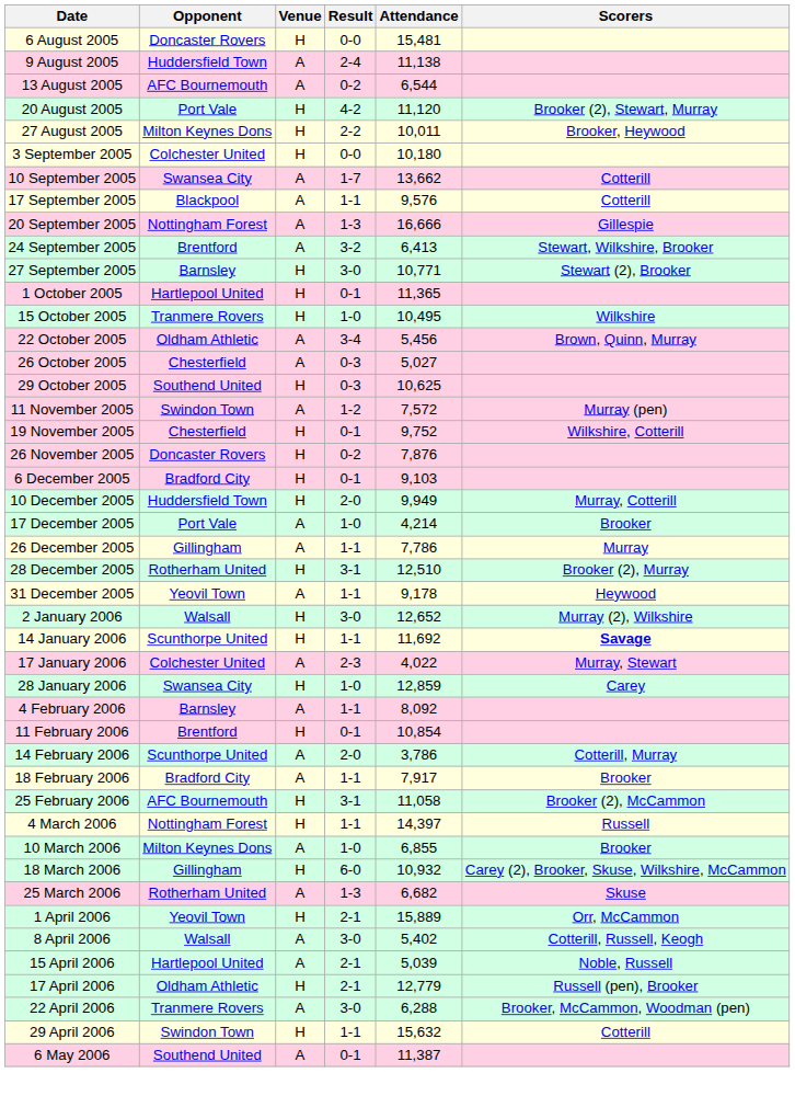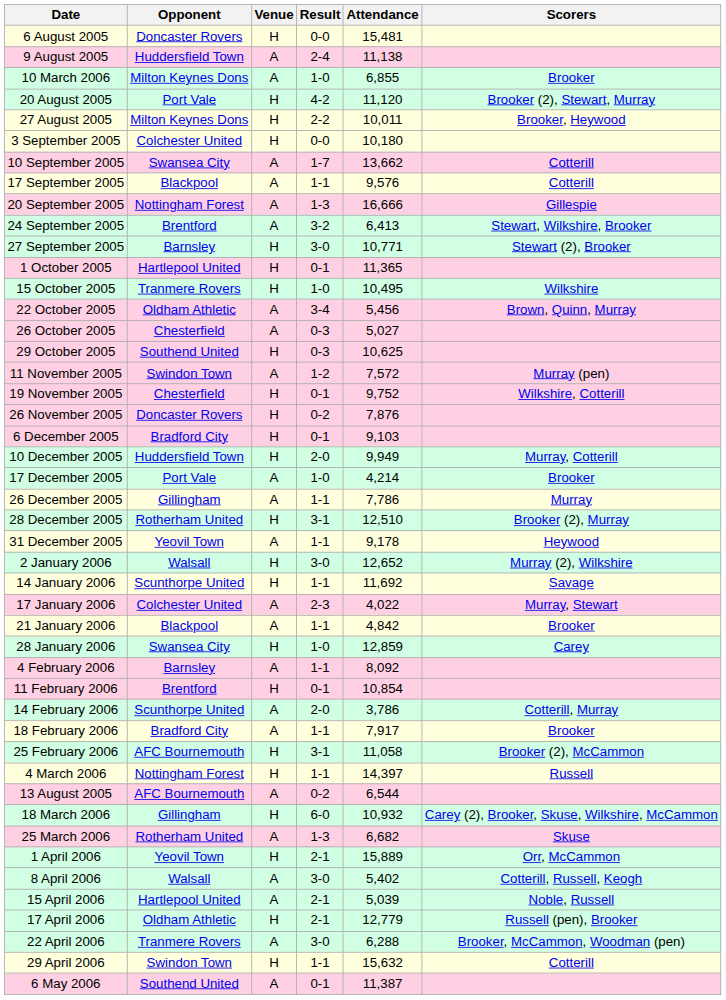rows swapped: 13 August 2005 <-> 10 March 2006
14 January 2006 | Scorers: bold -> normal
+ row: 21 January 2006 | Blackpool | A | 1-1 | 4,842 | Brooker
